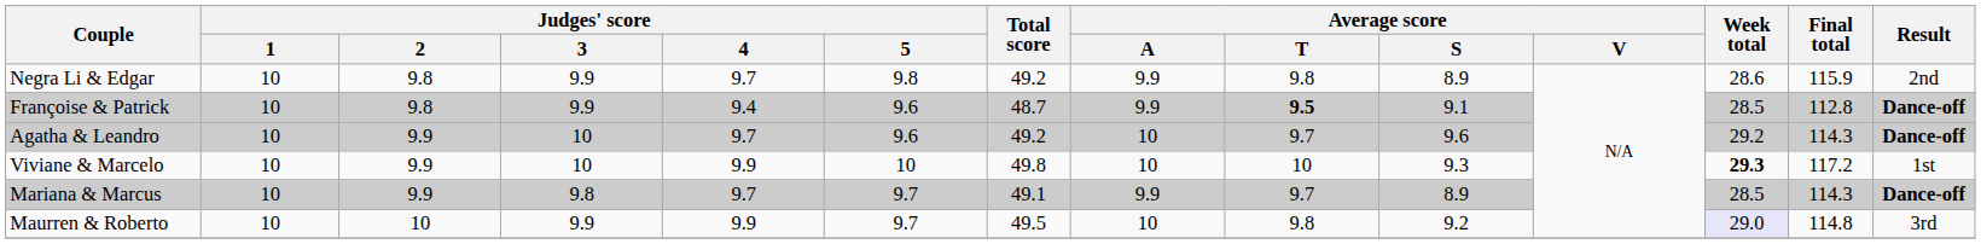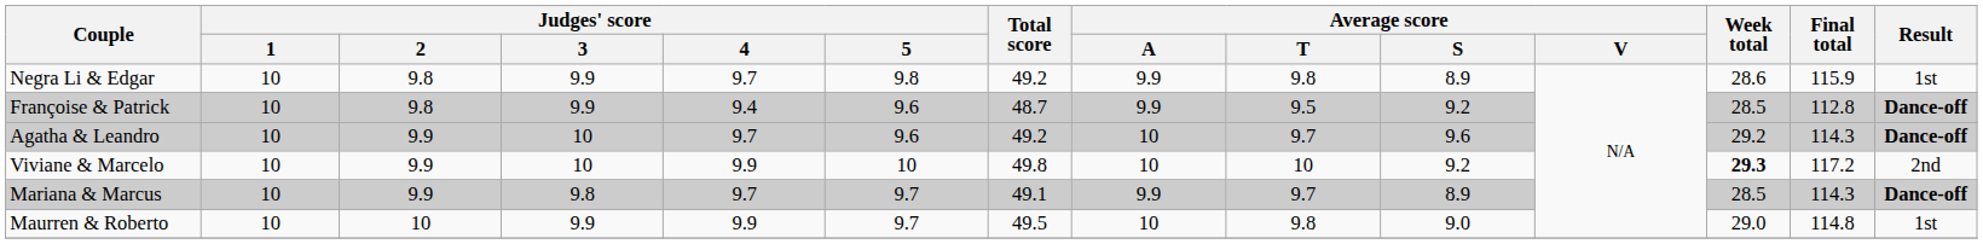Negra Li & Edgar | Result: 2nd -> 1st
Françoise & Patrick | Average score / T: bold -> normal
Françoise & Patrick | Average score / S: 9.1 -> 9.2
Viviane & Marcelo | Average score / S: 9.3 -> 9.2
Viviane & Marcelo | Result: 1st -> 2nd
Maurren & Roberto | Average score / S: 9.2 -> 9.0
Maurren & Roberto | Week total: lavender background -> no background
Maurren & Roberto | Result: 3rd -> 1st
